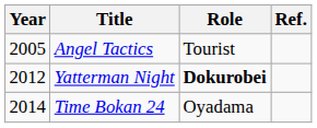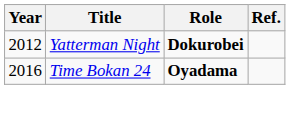- row: 2005 | Angel Tactics | Tourist
Time Bokan 24 | Year: 2014 -> 2016
Time Bokan 24 | Role: normal -> bold
